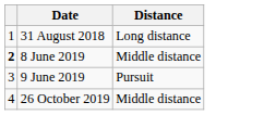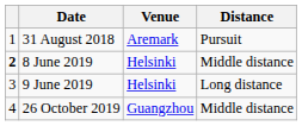+ column: Venue | Aremark | Helsinki | Helsinki | Guangzhou
31 August 2018 | Distance: Long distance -> Pursuit
9 June 2019 | Distance: Pursuit -> Long distance
